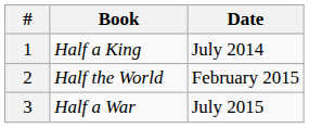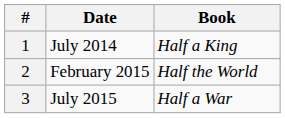columns swapped: Book <-> Date
